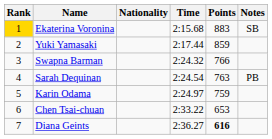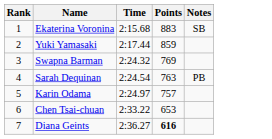- column: Nationality
Ekaterina Voronina | Rank: gold background -> no background
Swapna Barman | Points: 766 -> 769
Karin Odama | Points: 759 -> 757
